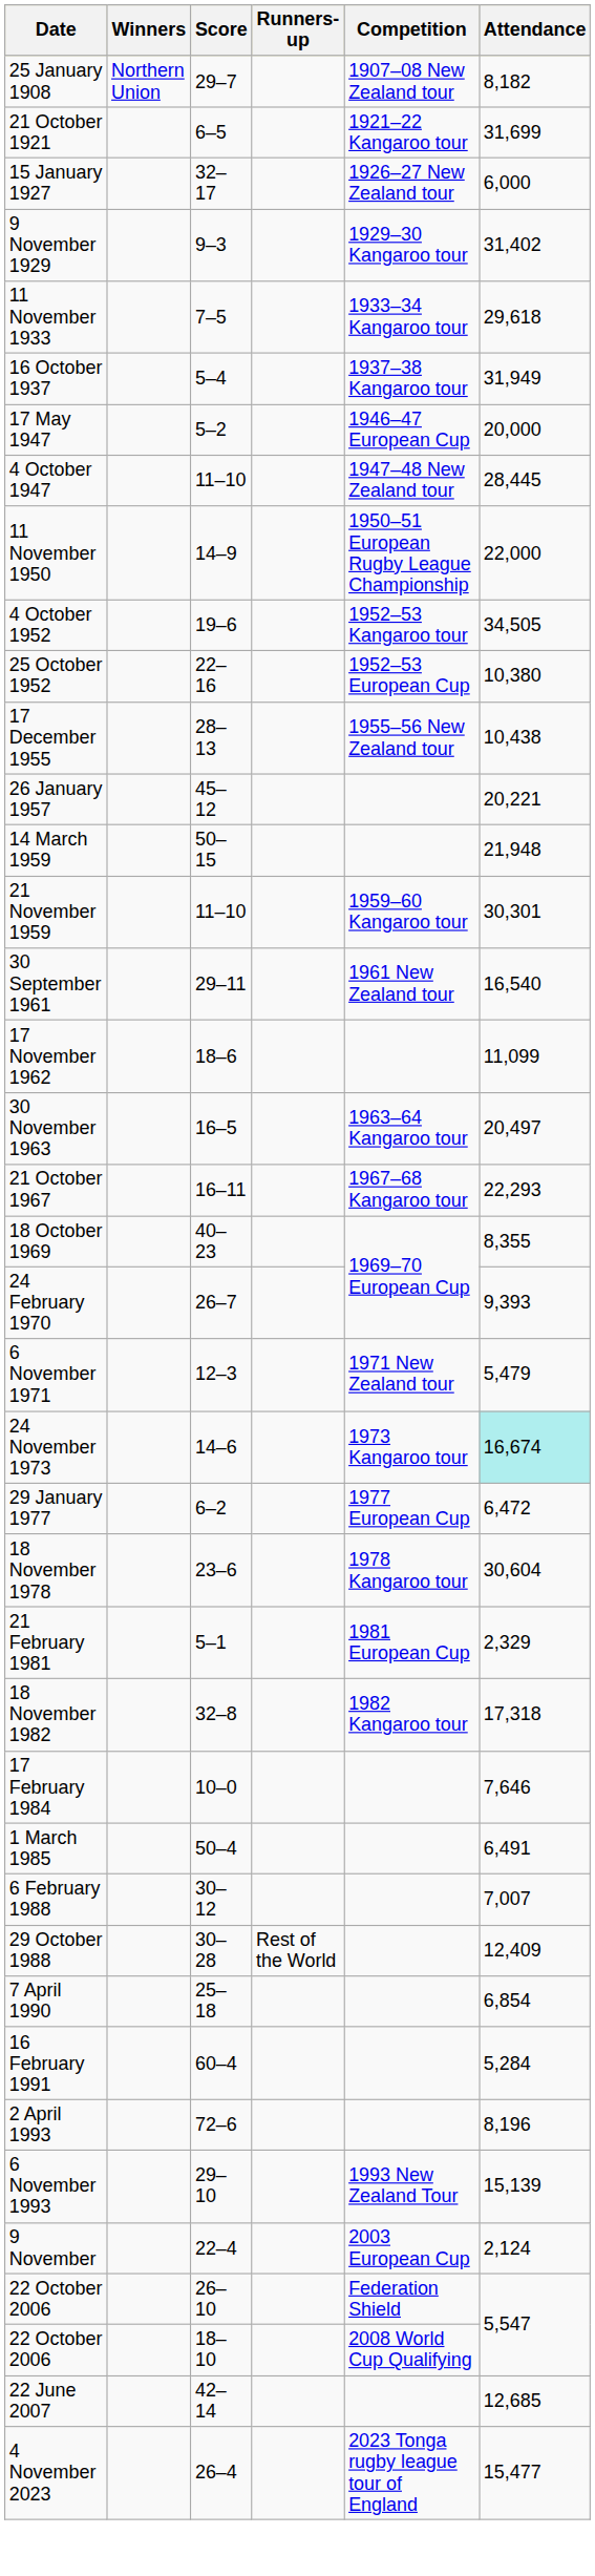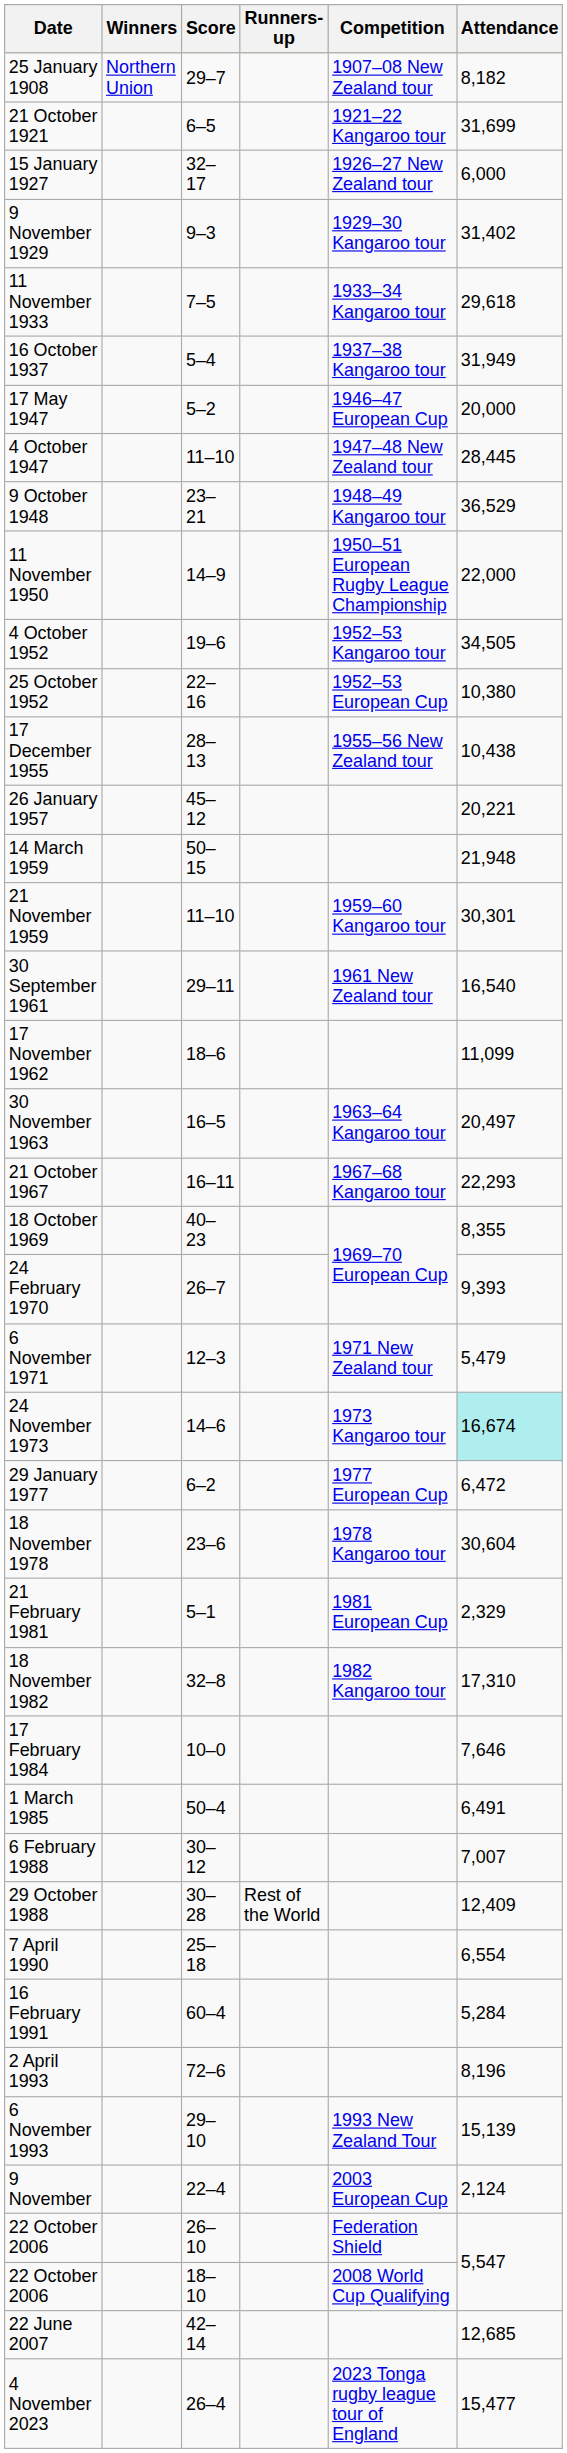+ row: 9 October 1948 | 23–21 | 1948–49 Kangaroo tour | 36,529
18 November 1982 | Attendance: 17,318 -> 17,310
7 April 1990 | Attendance: 6,854 -> 6,554
